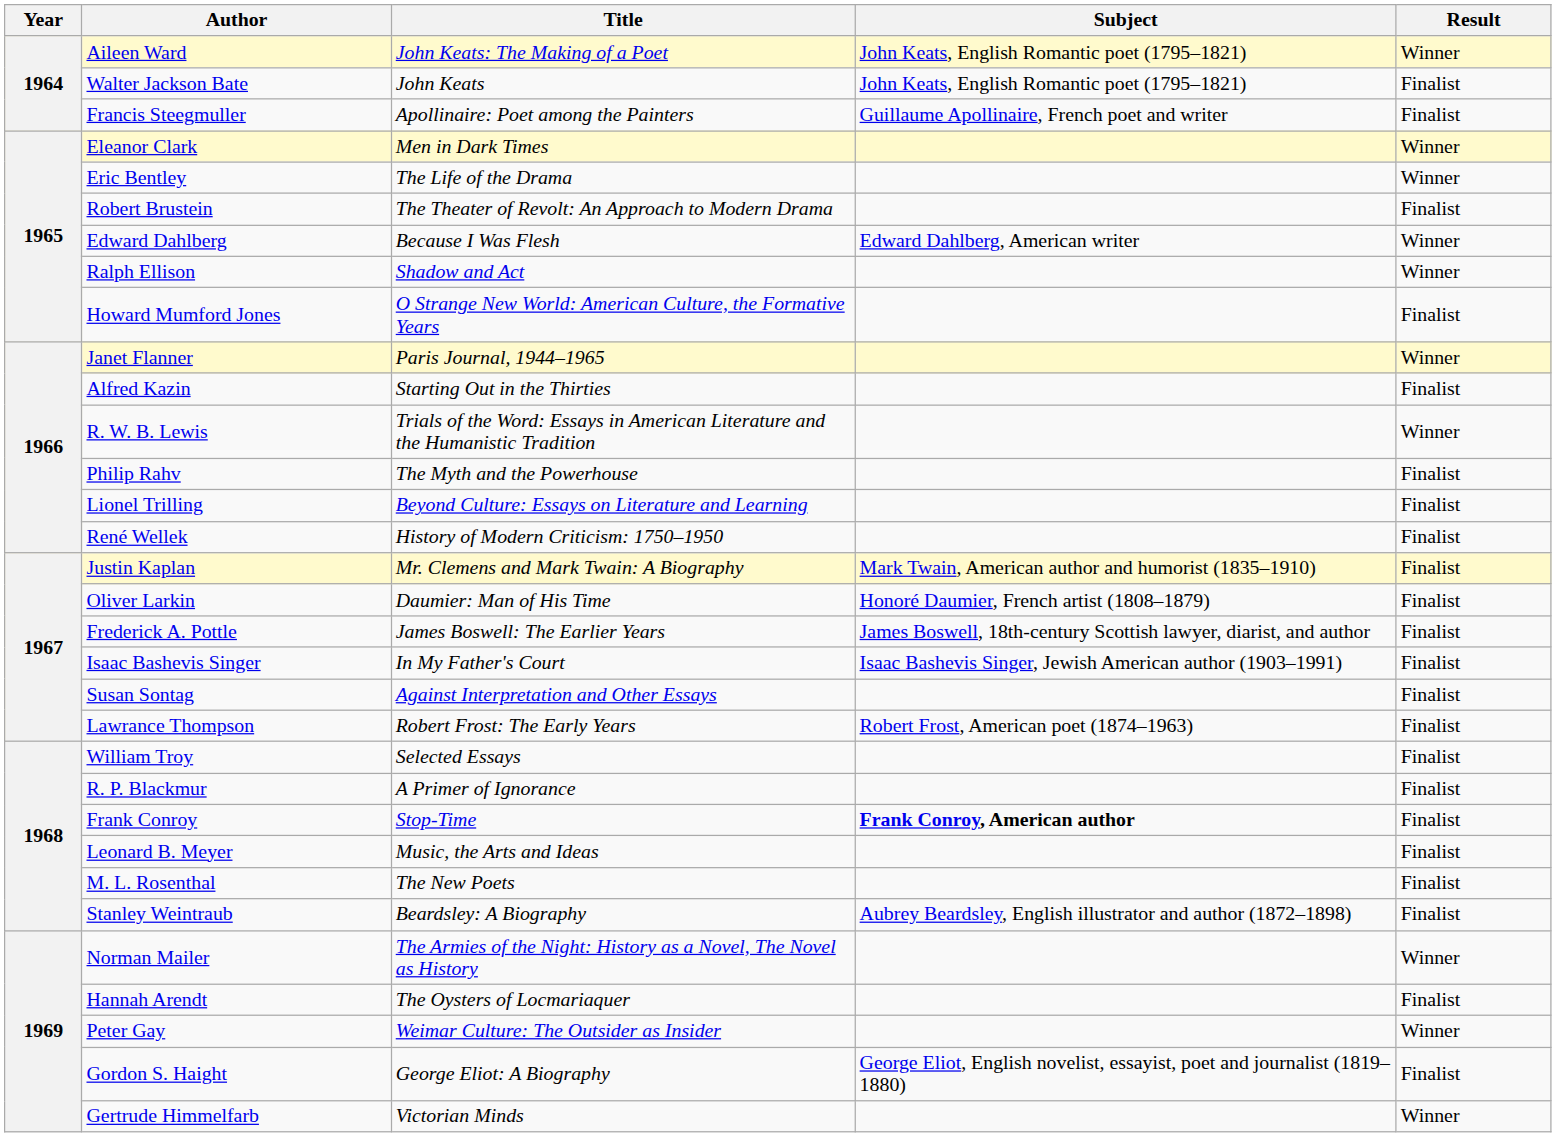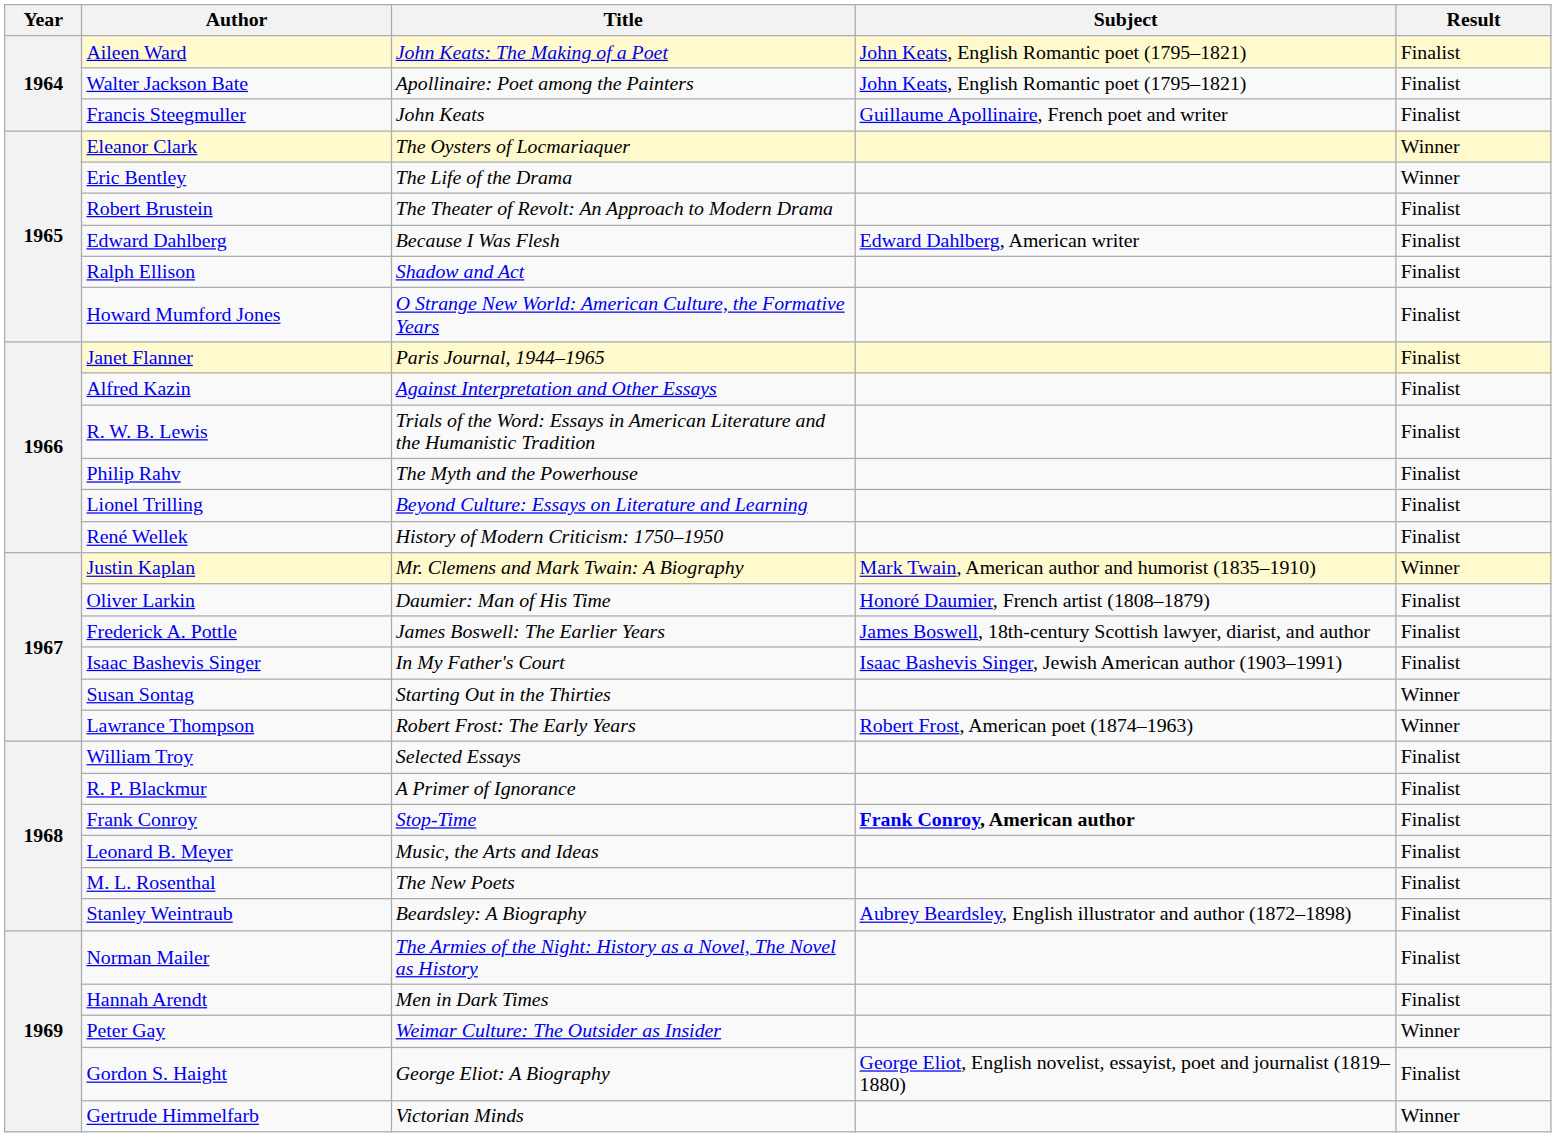Aileen Ward | Result: Winner -> Finalist
Walter Jackson Bate | Title: John Keats -> Apollinaire: Poet among the Painters
Francis Steegmuller | Title: Apollinaire: Poet among the Painters -> John Keats
Eleanor Clark | Title: Men in Dark Times -> The Oysters of Locmariaquer
Edward Dahlberg | Result: Winner -> Finalist
Ralph Ellison | Result: Winner -> Finalist
Janet Flanner | Result: Winner -> Finalist
Alfred Kazin | Title: Starting Out in the Thirties -> Against Interpretation and Other Essays
R. W. B. Lewis | Result: Winner -> Finalist
Justin Kaplan | Result: Finalist -> Winner
Susan Sontag | Title: Against Interpretation and Other Essays -> Starting Out in the Thirties
Susan Sontag | Result: Finalist -> Winner
Lawrance Thompson | Result: Finalist -> Winner
Norman Mailer | Result: Winner -> Finalist
Hannah Arendt | Title: The Oysters of Locmariaquer -> Men in Dark Times
